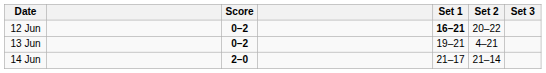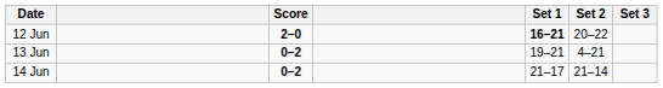12 Jun | Score: 0–2 -> 2–0
14 Jun | Score: 2–0 -> 0–2
